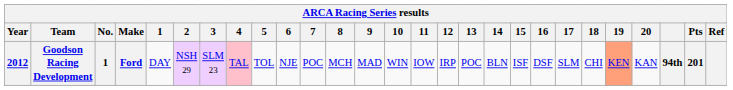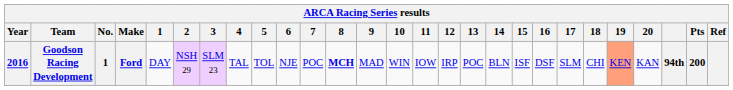Goodson Racing Development | Year: 2012 -> 2016
Goodson Racing Development | 4: pink background -> no background
Goodson Racing Development | 8: normal -> bold
Goodson Racing Development | Pts: 201 -> 200
